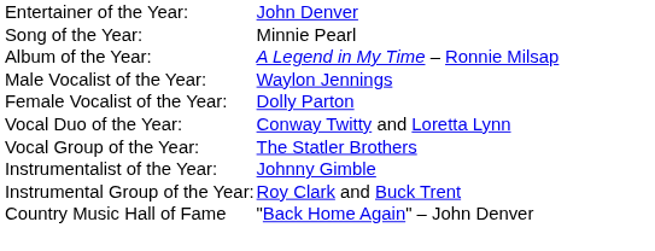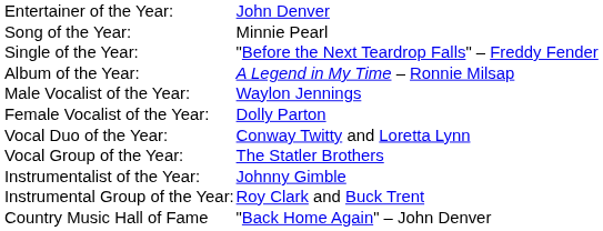+ row: Single of the Year: | "Before the Next Teardrop Falls" – Freddy Fender
